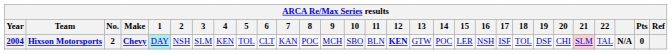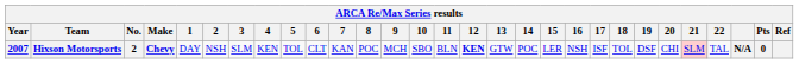Hixson Motorsports | Year: 2004 -> 2007
Hixson Motorsports | 1: paleturquoise background -> no background
